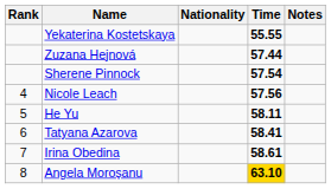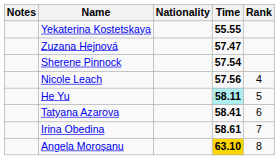columns swapped: Rank <-> Notes
Zuzana Hejnová | Time: 57.44 -> 57.47
He Yu | Time: no background -> paleturquoise background
